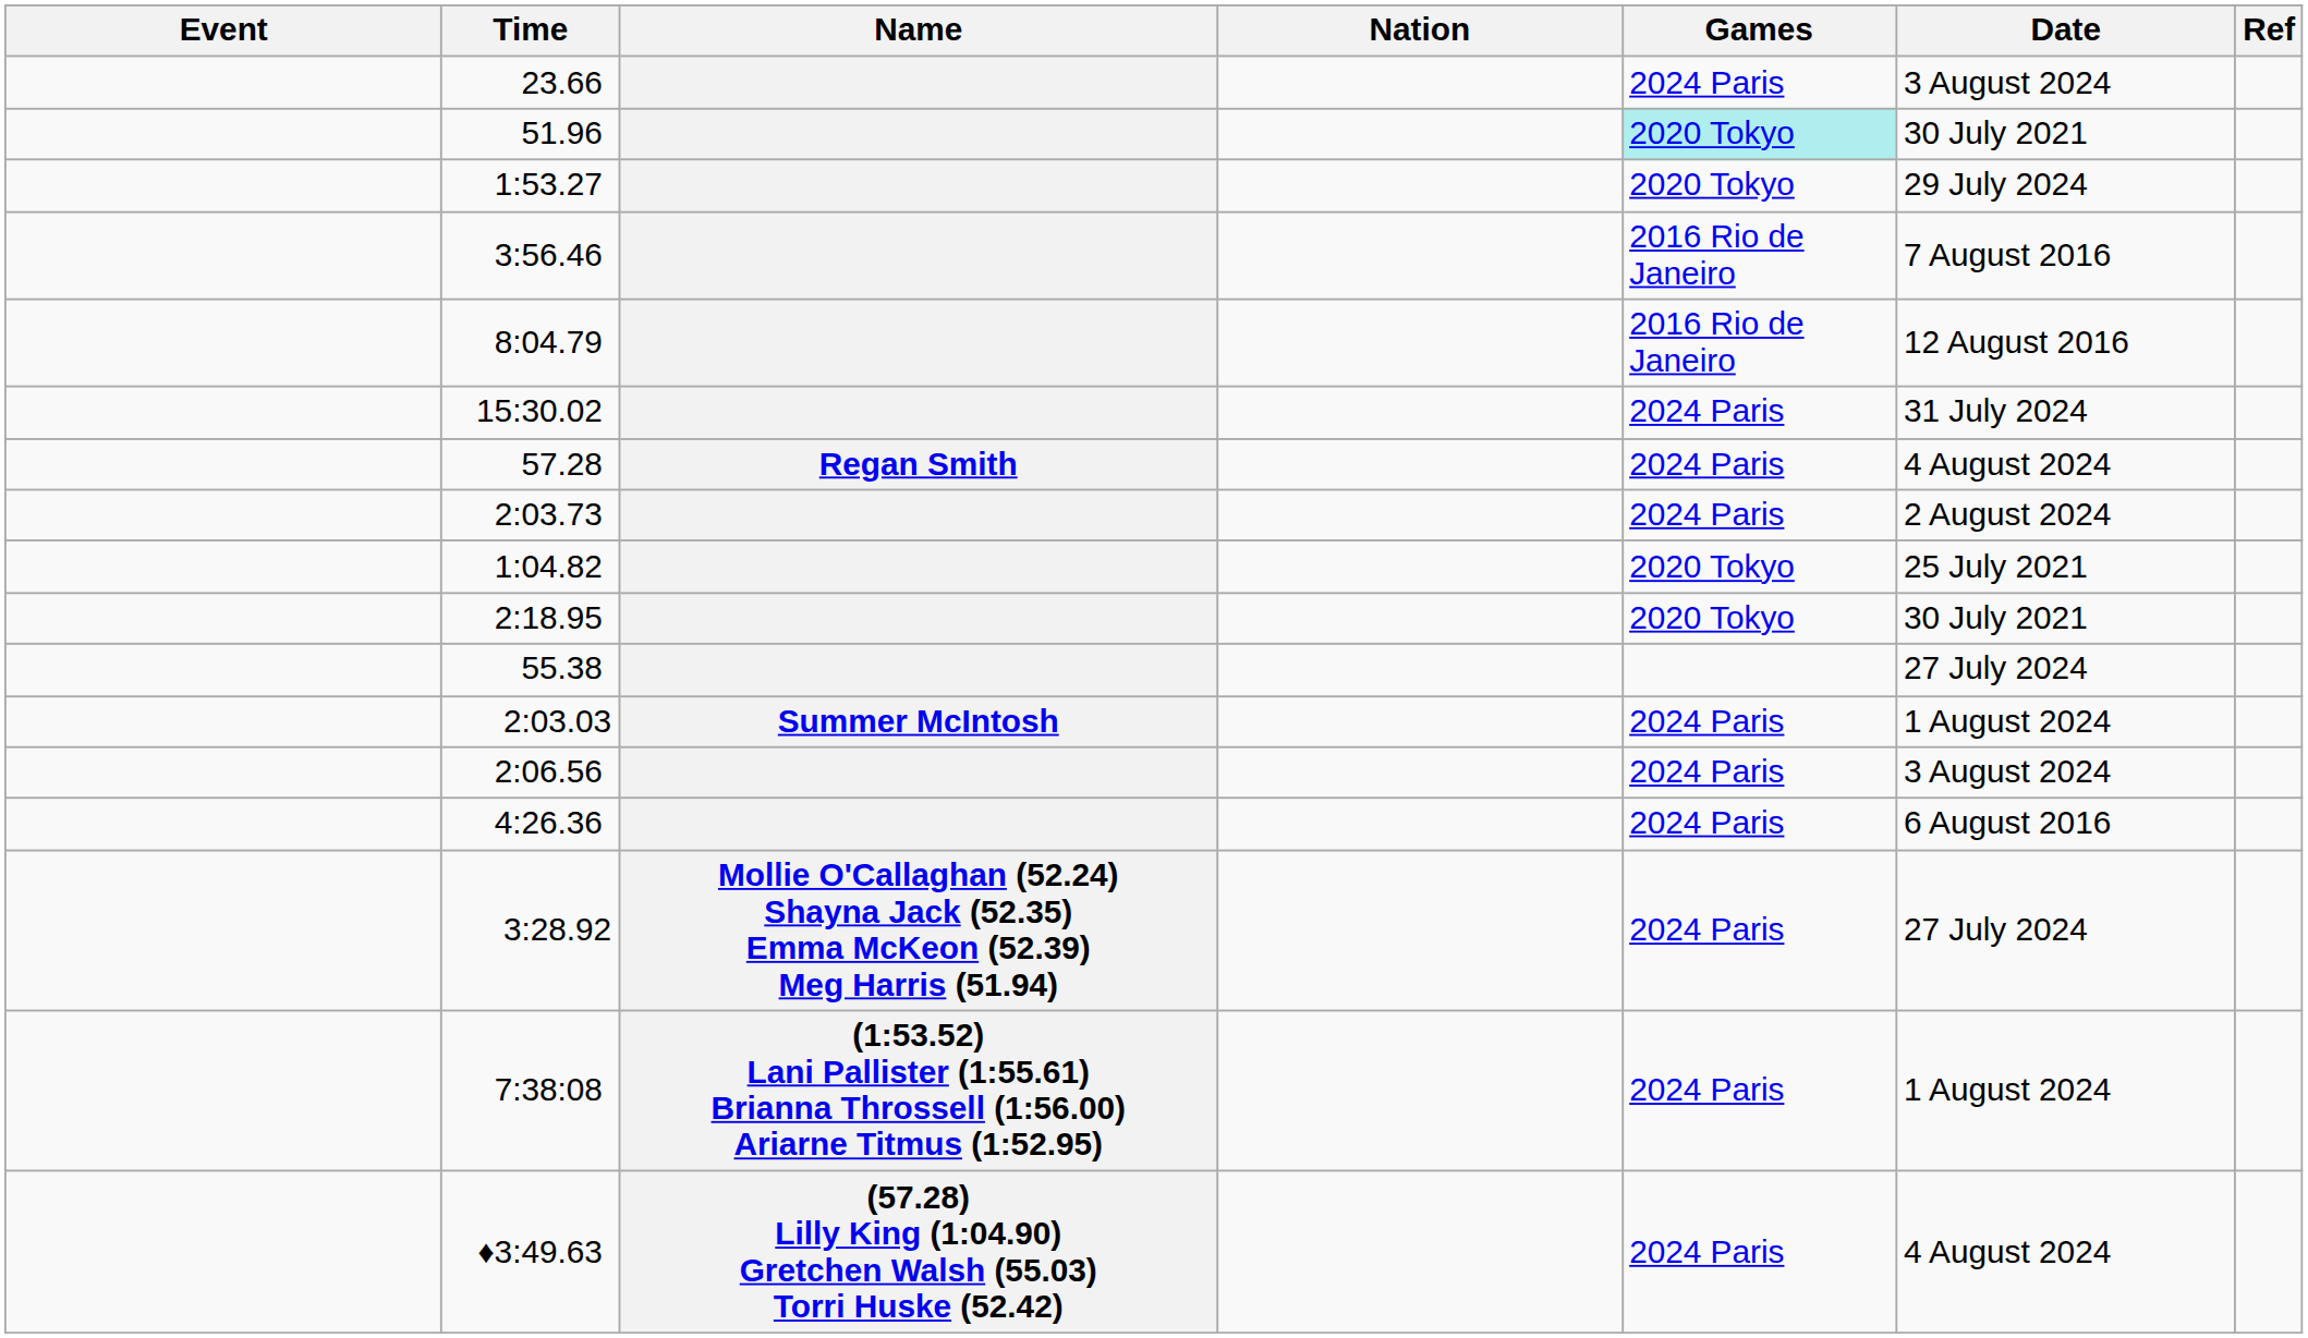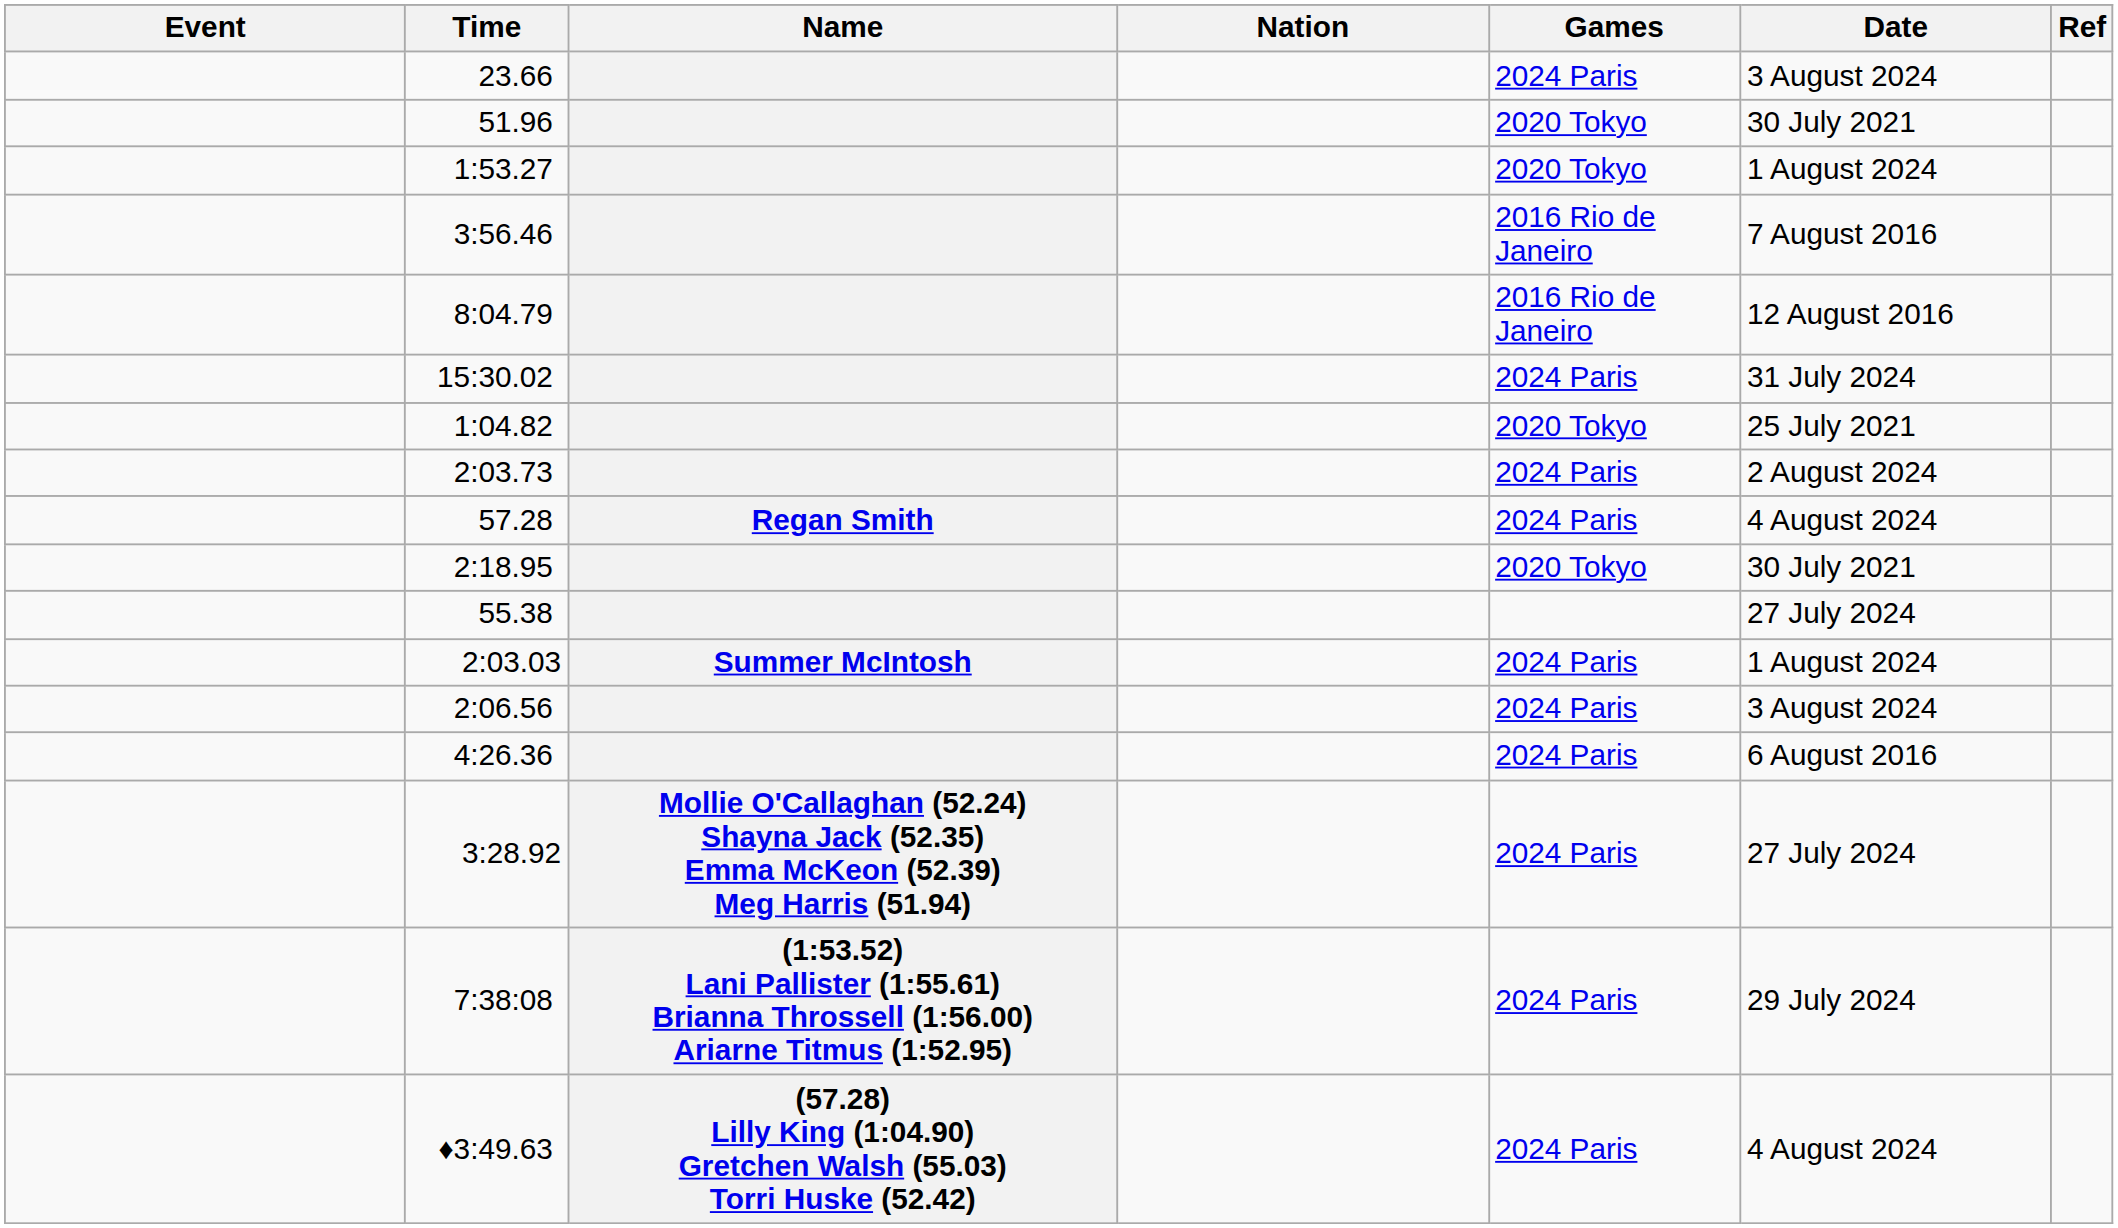51.96 | Games: paleturquoise background -> no background
1:53.27 | Date: 29 July 2024 -> 1 August 2024
rows swapped: 57.28 <-> 1:04.82
7:38:08 | Date: 1 August 2024 -> 29 July 2024
